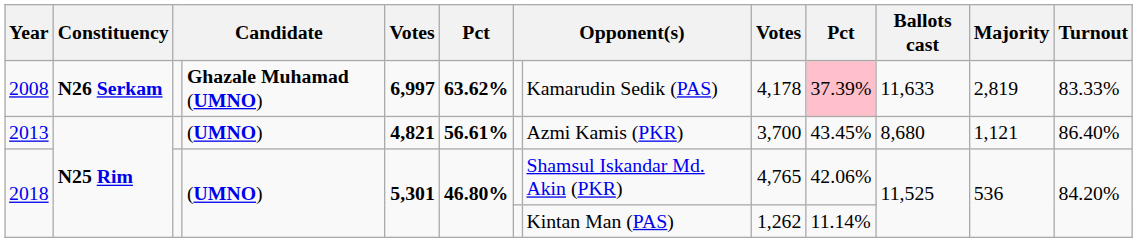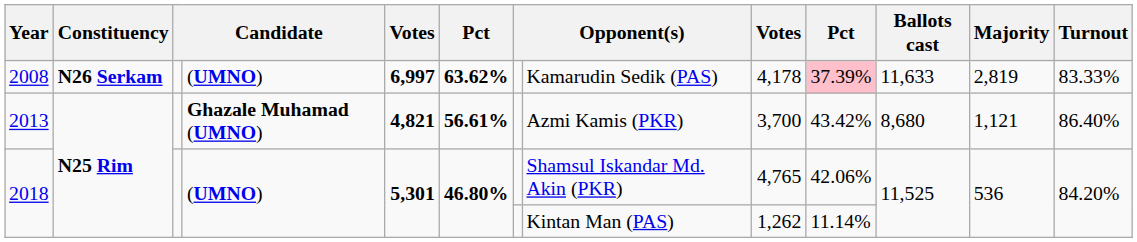2008 | column 4: Ghazale Muhamad (UMNO) -> (UMNO)
2013 | column 4: (UMNO) -> Ghazale Muhamad (UMNO)
2013 | column 10: 43.45% -> 43.42%
